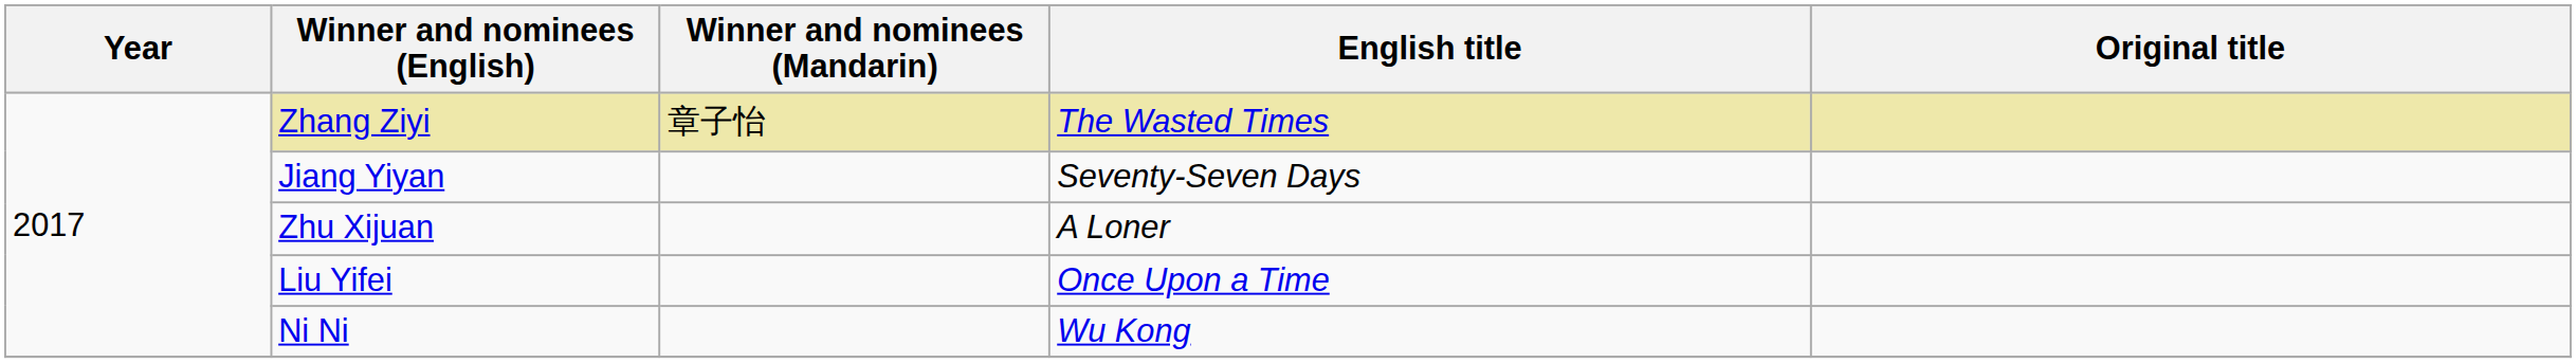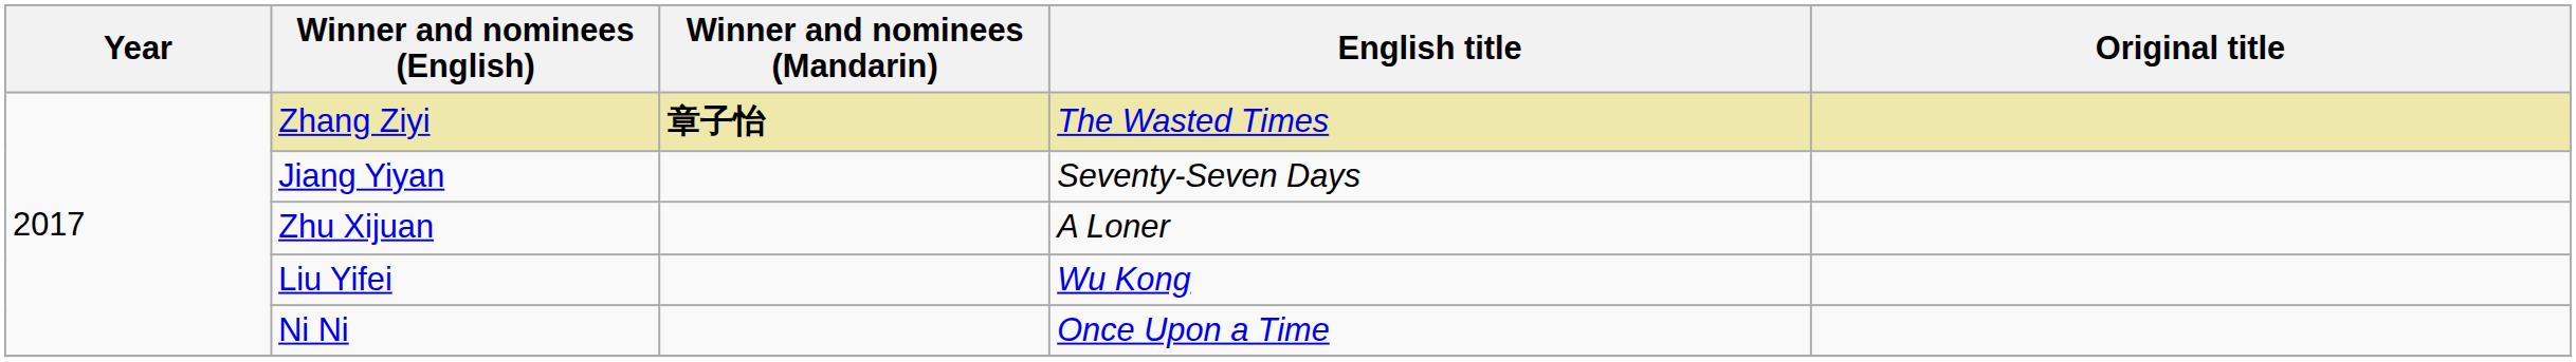Zhang Ziyi | Winner and nominees (Mandarin): normal -> bold
Liu Yifei | English title: Once Upon a Time -> Wu Kong
Ni Ni | English title: Wu Kong -> Once Upon a Time
